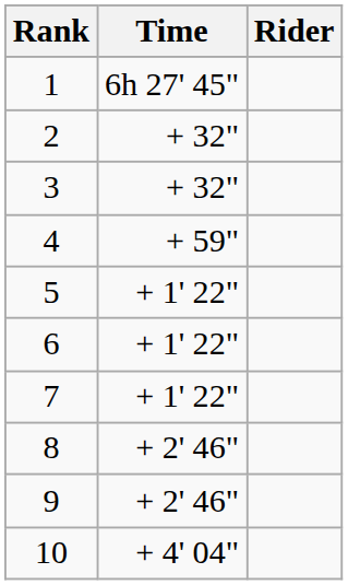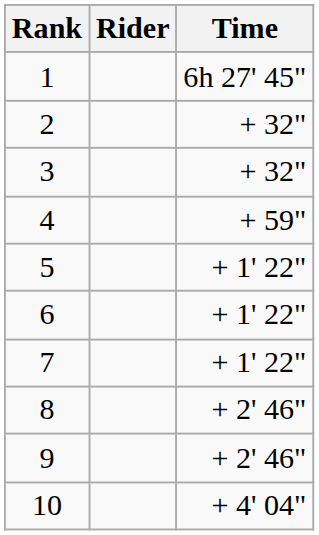columns swapped: Rider <-> Time
